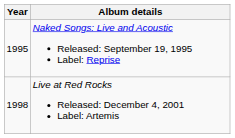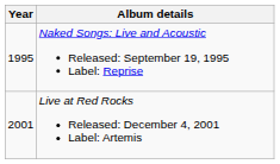Live at Red Rocks Released: December 4, 2001 Label: Artemis | Year: 1998 -> 2001
